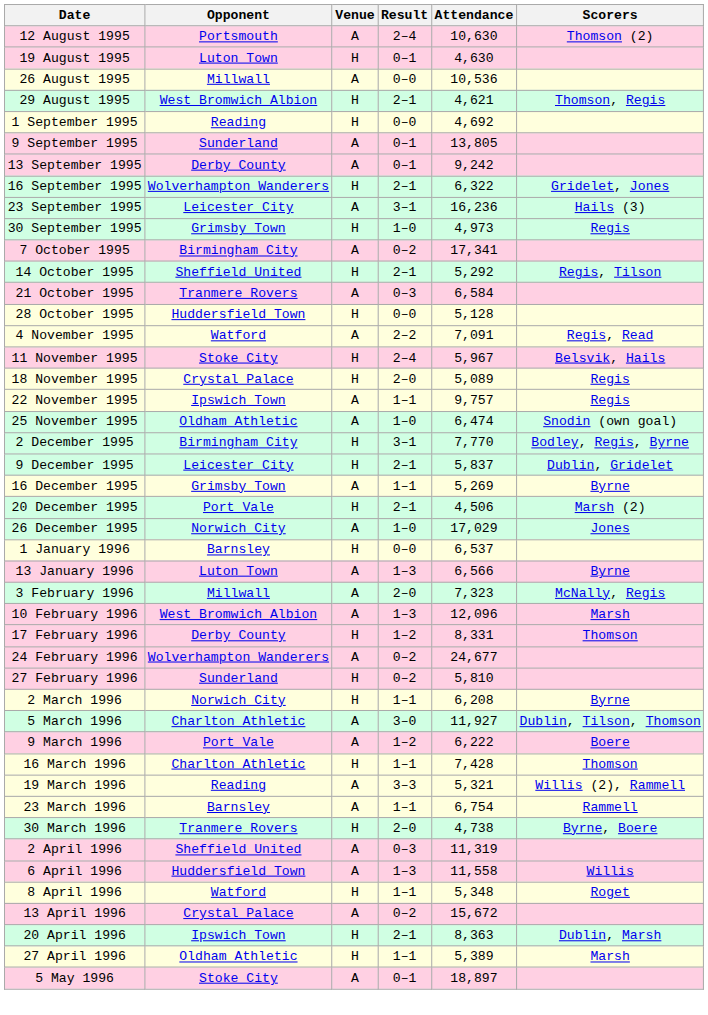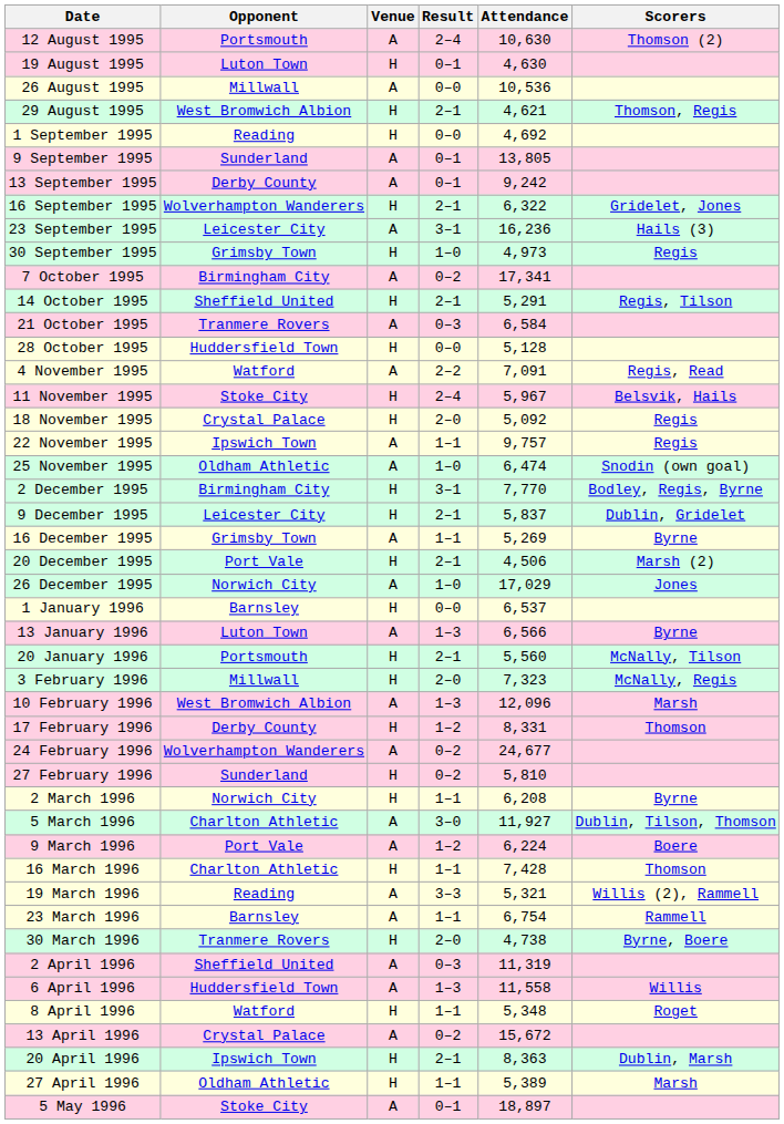14 October 1995 | Attendance: 5,292 -> 5,291
18 November 1995 | Attendance: 5,089 -> 5,092
+ row: 20 January 1996 | Portsmouth | H | 2–1 | 5,560 | McNally, Tilson
3 February 1996 | Venue: A -> H
9 March 1996 | Attendance: 6,222 -> 6,224
